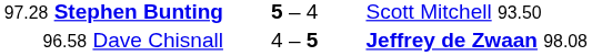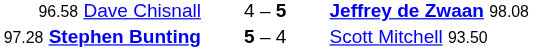rows swapped: 96.58 Dave Chisnall <-> 97.28 Stephen Bunting
